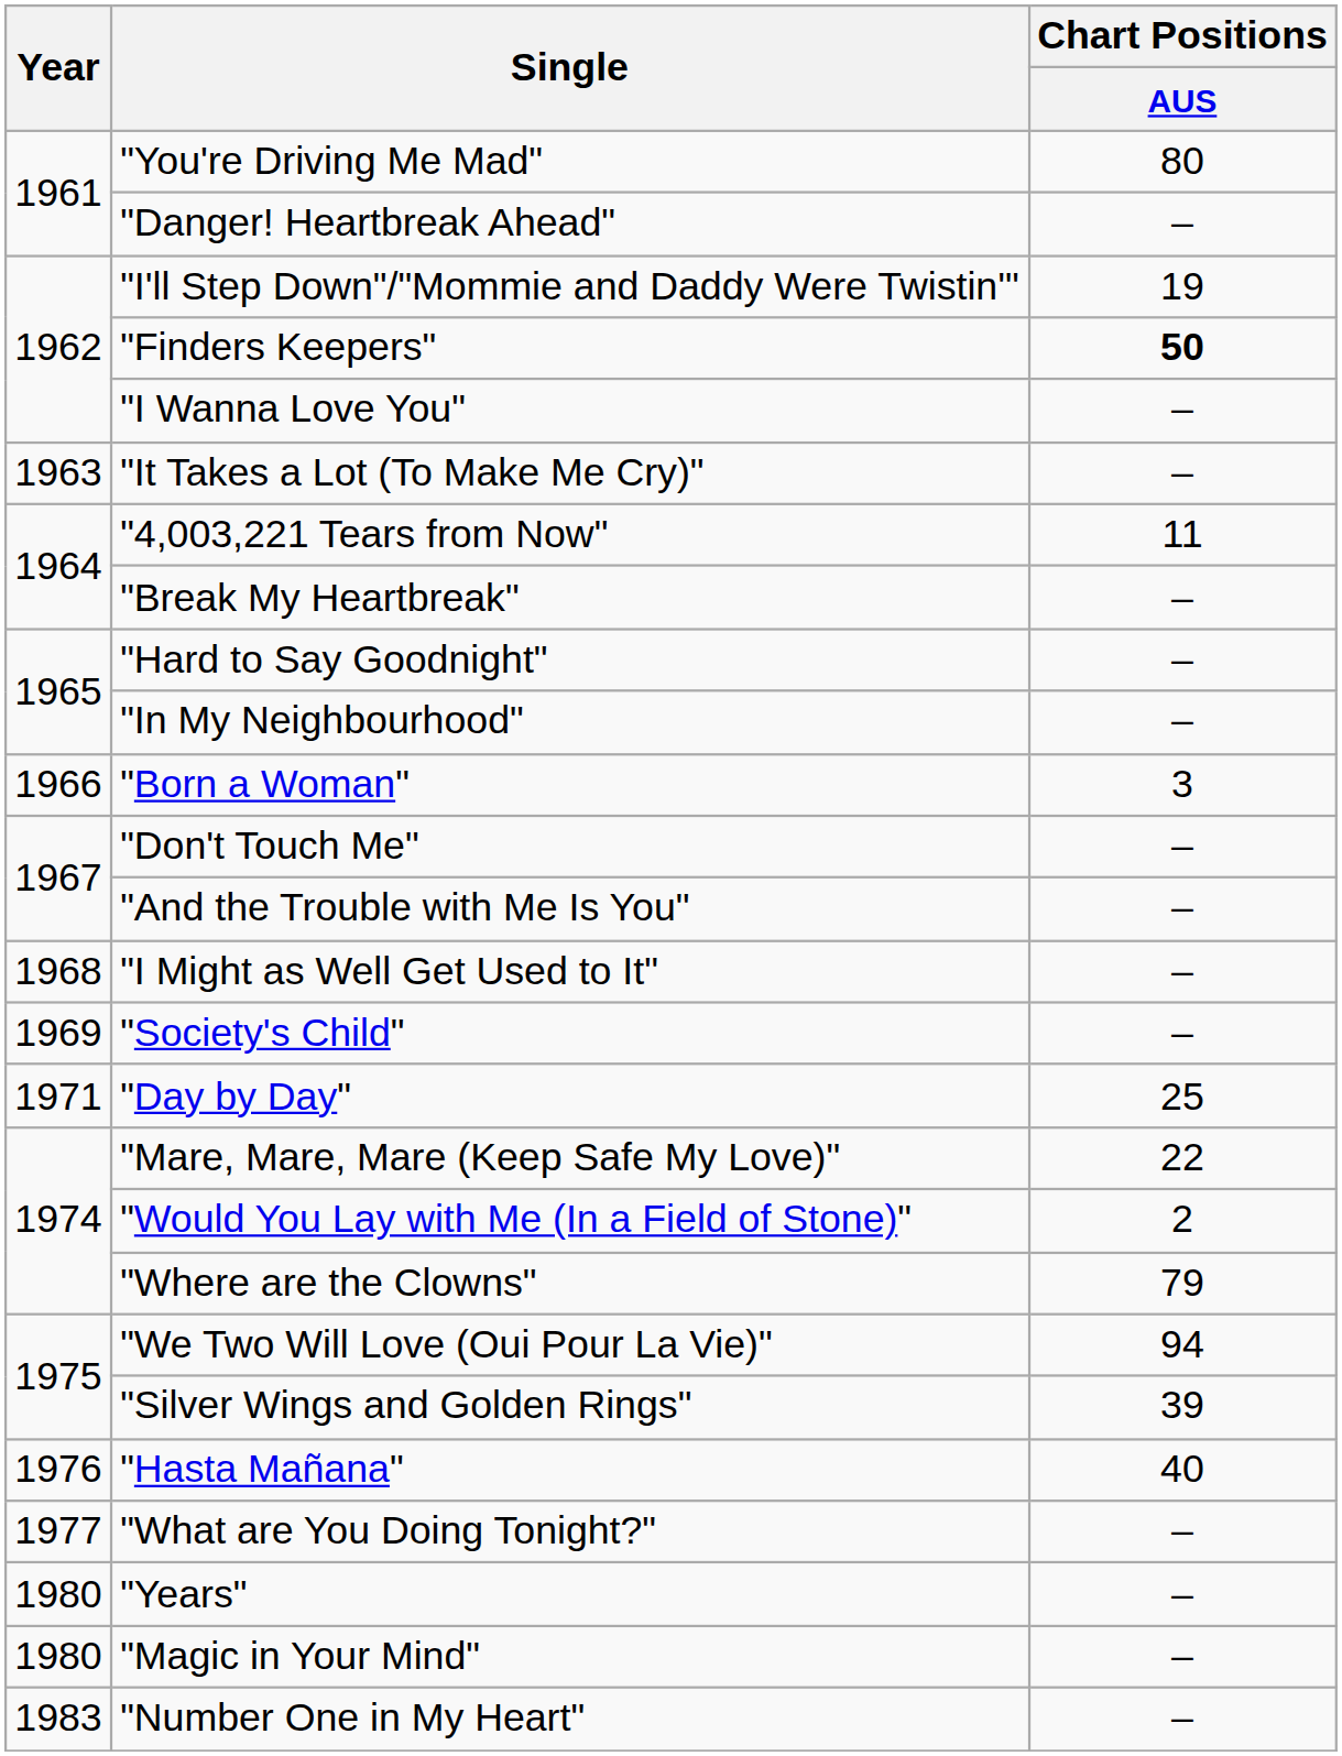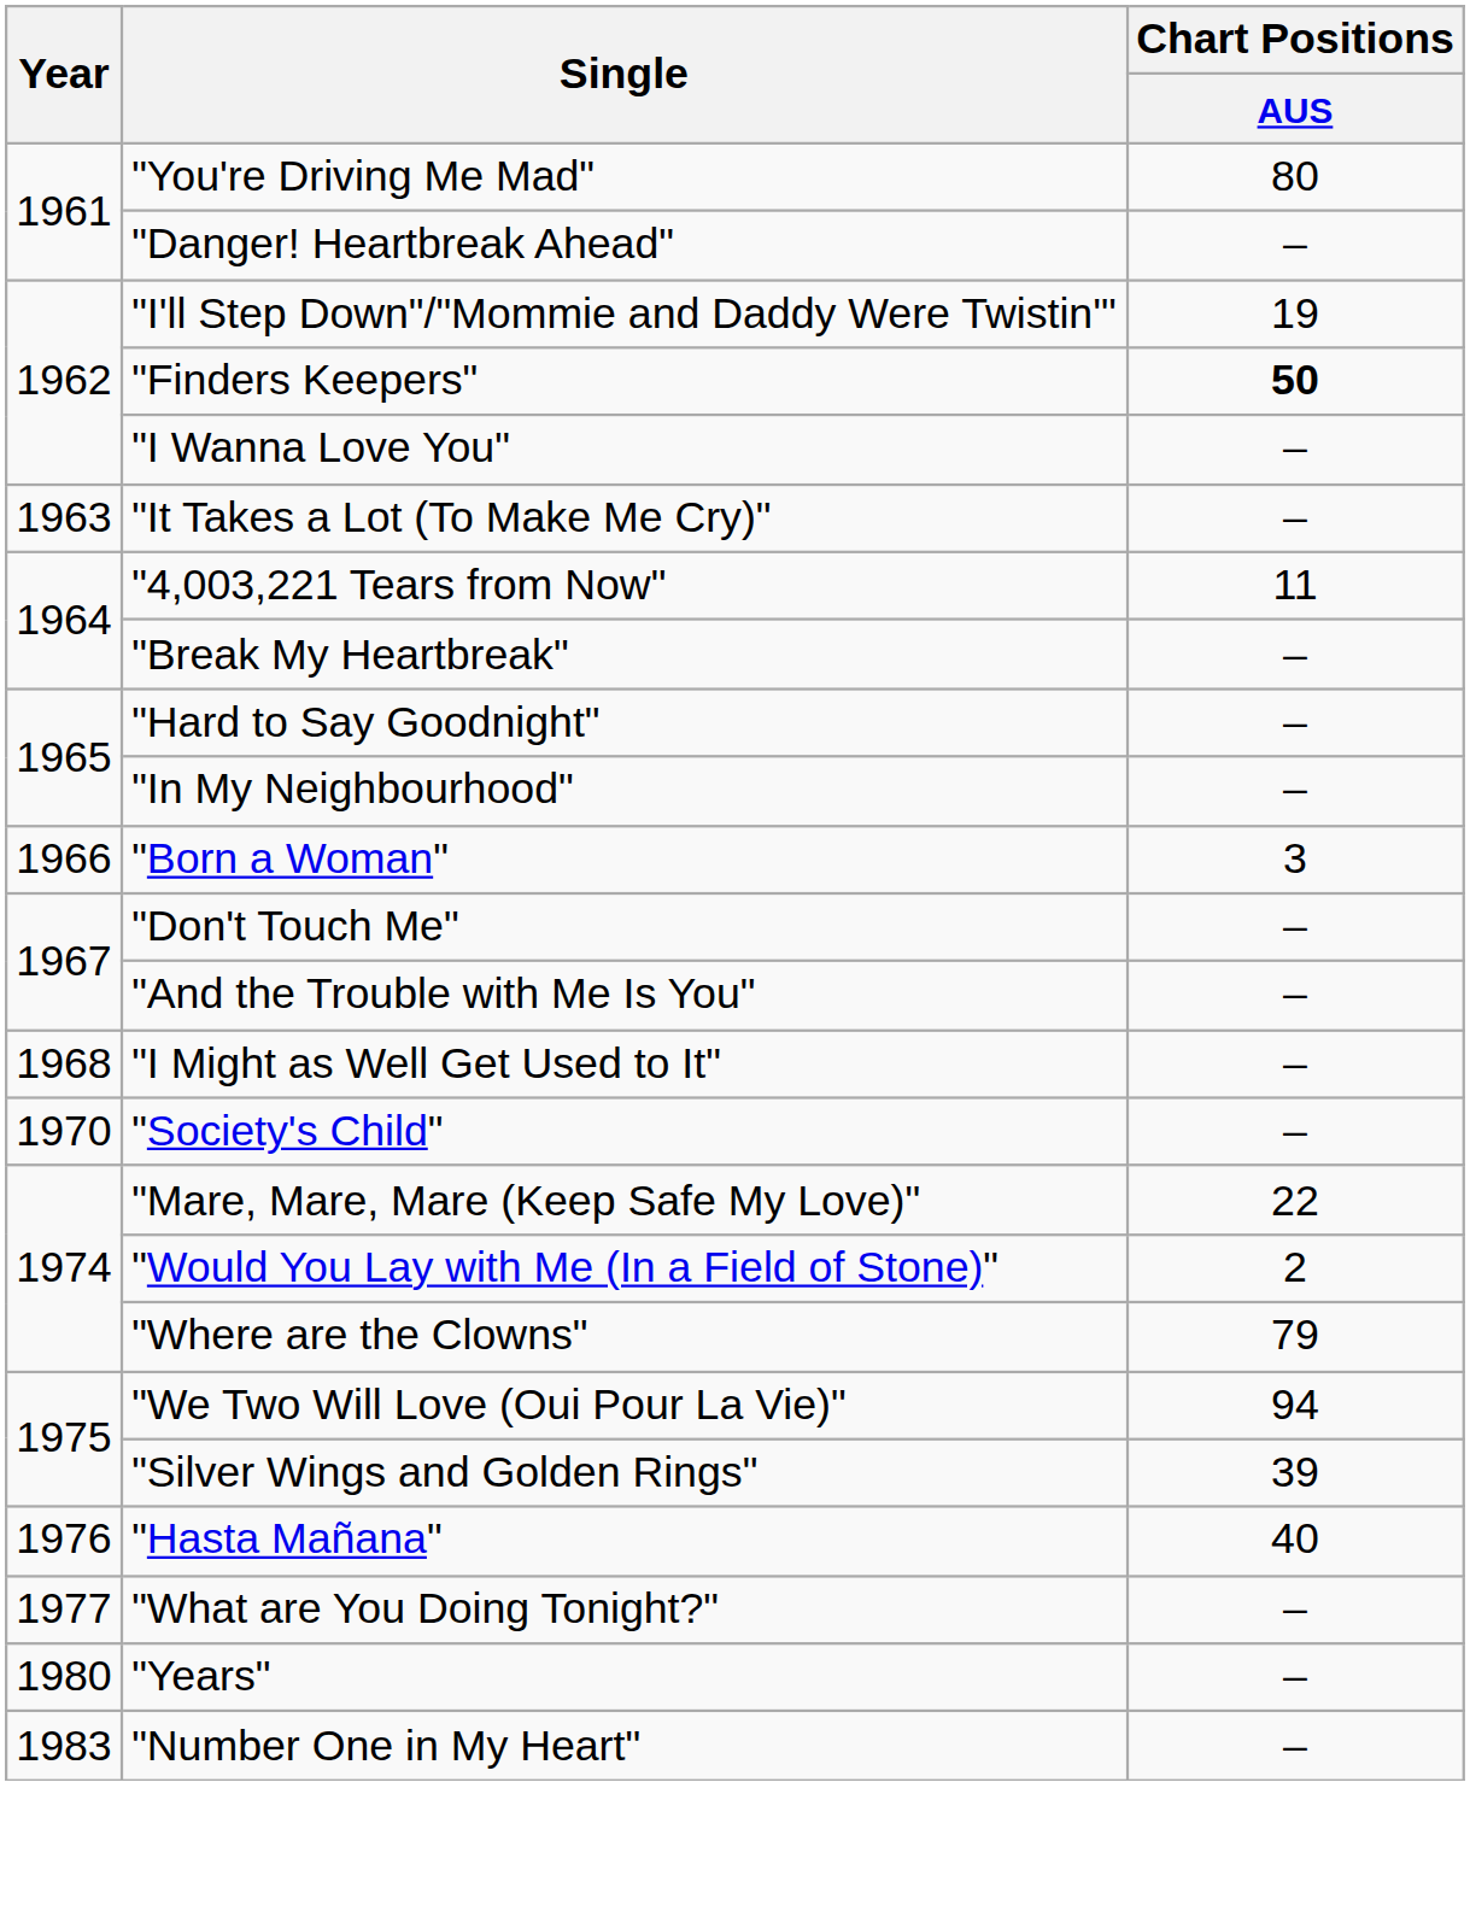"Society's Child" | Year: 1969 -> 1970
- row: 1971 | "Day by Day" | 25
- row: 1980 | "Magic in Your Mind" | –
